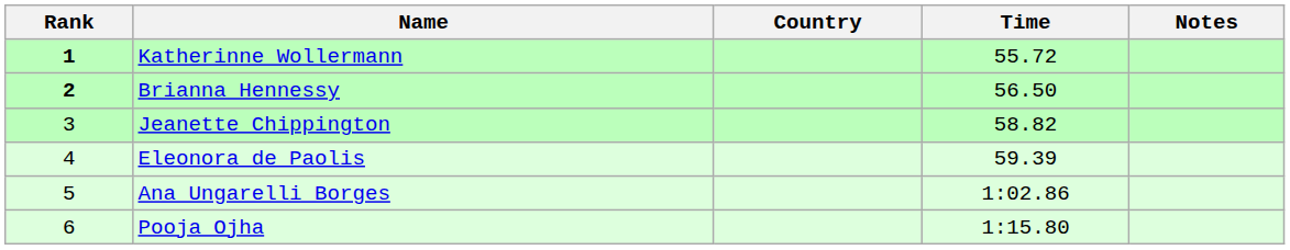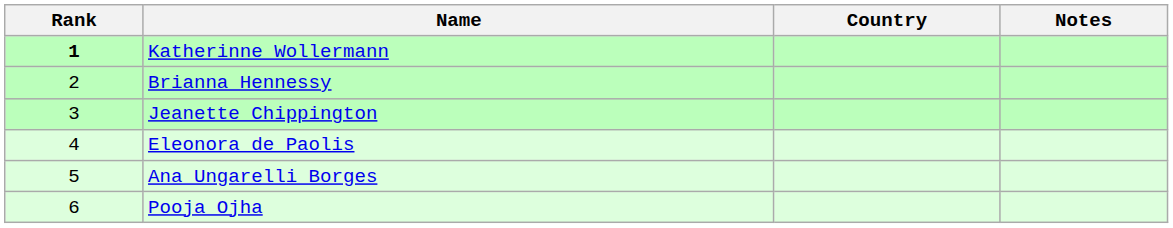- column: Time | 55.72 | 56.50 | 58.82 | 59.39 | 1:02.86 | 1:15.80
Brianna Hennessy | Rank: bold -> normal
